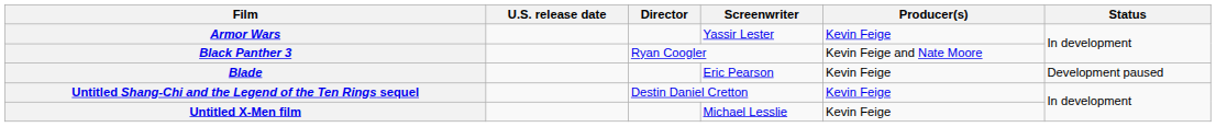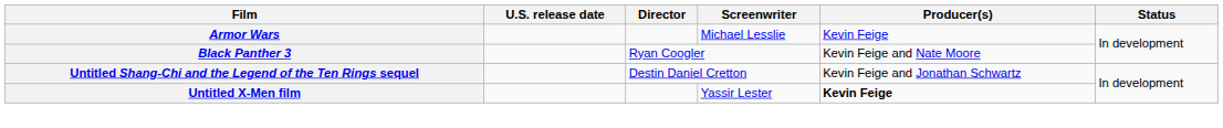Armor Wars | Screenwriter: Yassir Lester -> Michael Lesslie
- row: Blade | Eric Pearson | Kevin Feige | Development paused
Untitled Shang-Chi and the Legend of the Ten Rings sequel | Producer(s): Kevin Feige -> Kevin Feige and Jonathan Schwartz
Untitled X-Men film | Screenwriter: Michael Lesslie -> Yassir Lester
Untitled X-Men film | Producer(s): normal -> bold
